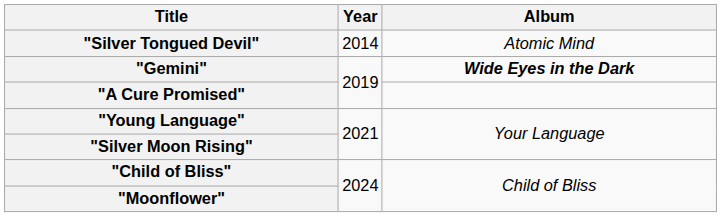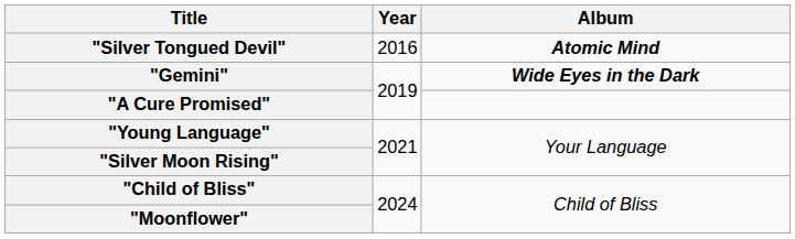"Silver Tongued Devil" | Year: 2014 -> 2016
"Silver Tongued Devil" | Album: normal -> bold
